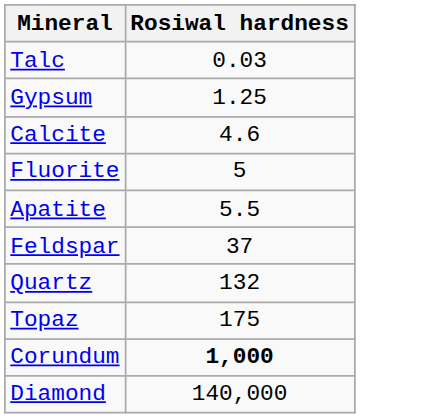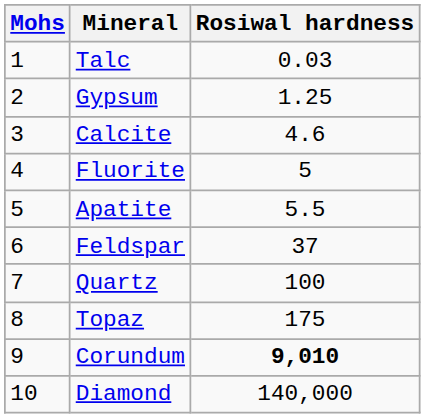+ column: Mohs | 1 | 2 | 3 | 4 | 5 | 6 | 7 | 8 | 9 | 10
Quartz | Rosiwal hardness: 132 -> 100
Corundum | Rosiwal hardness: 1,000 -> 9,010
